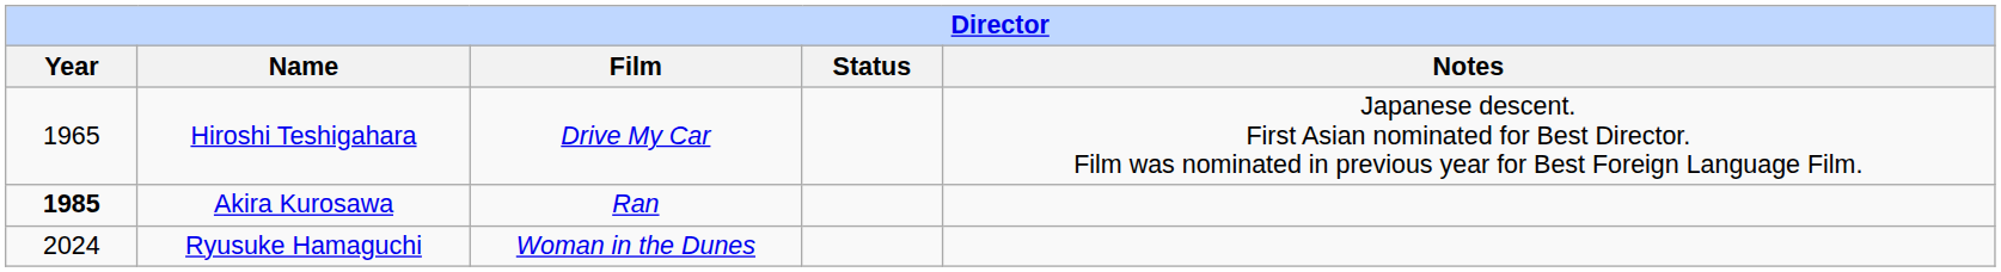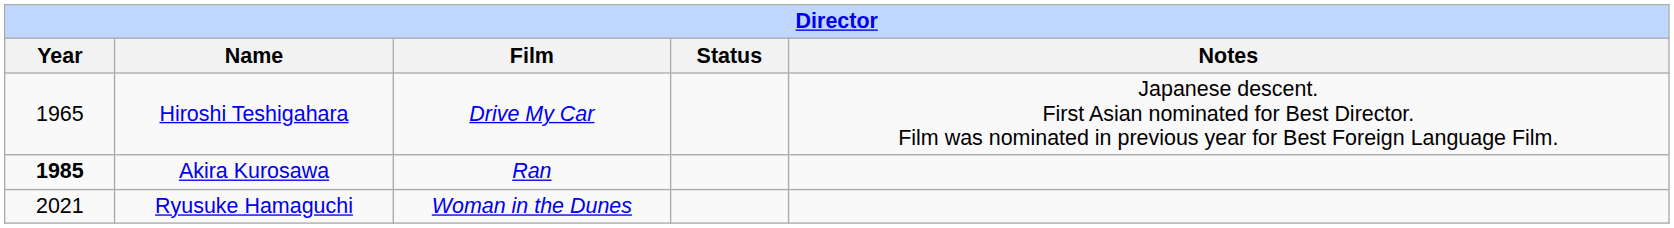Ryusuke Hamaguchi | Year: 2024 -> 2021
